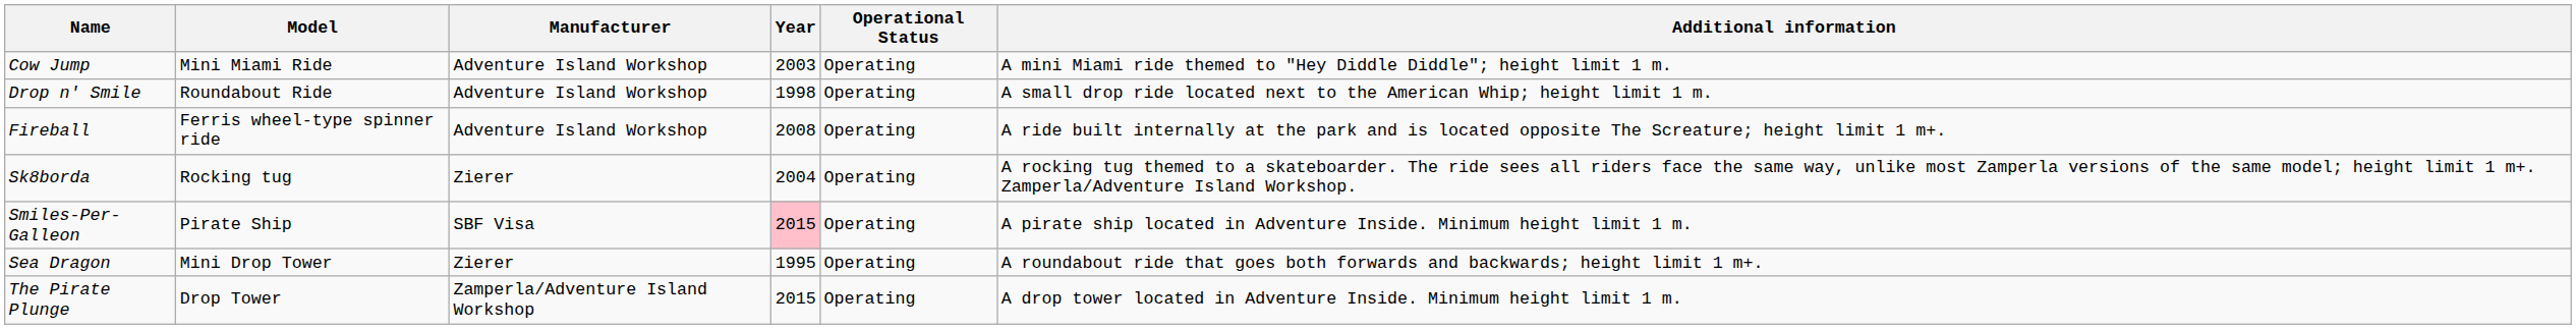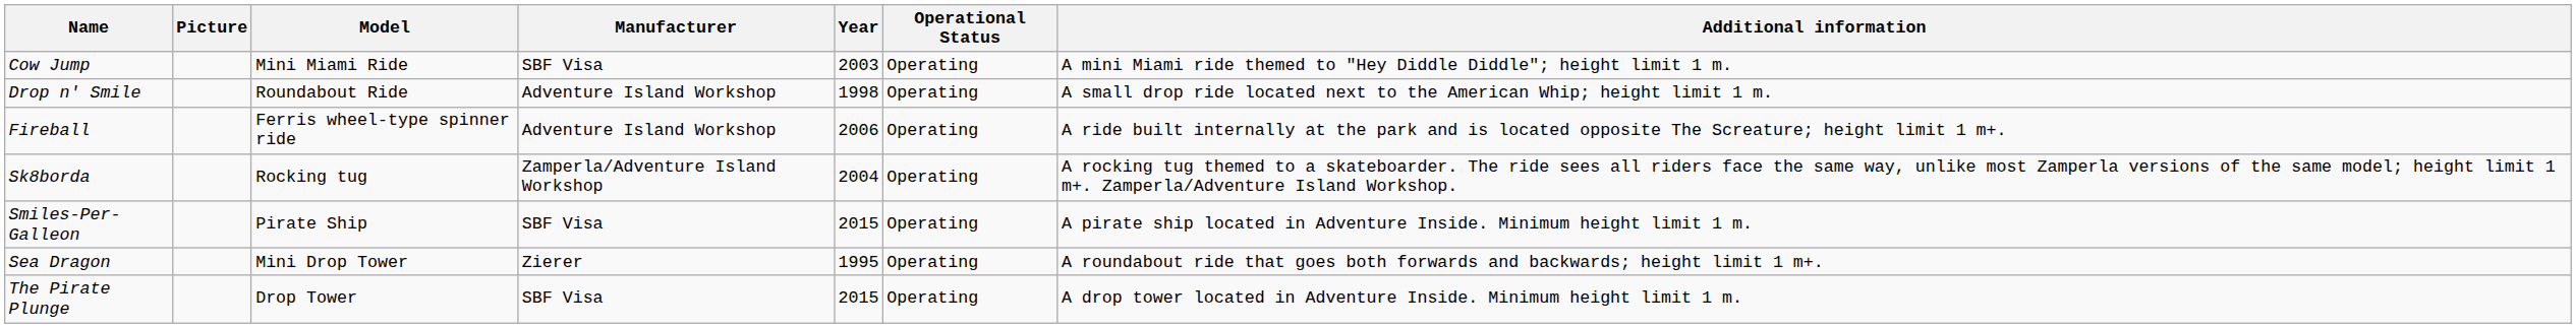+ column: Picture
Cow Jump | Manufacturer: Adventure Island Workshop -> SBF Visa
Fireball | Year: 2008 -> 2006
Sk8borda | Manufacturer: Zierer -> Zamperla/Adventure Island Workshop
Smiles-Per-Galleon | Year: pink background -> no background
The Pirate Plunge | Manufacturer: Zamperla/Adventure Island Workshop -> SBF Visa
